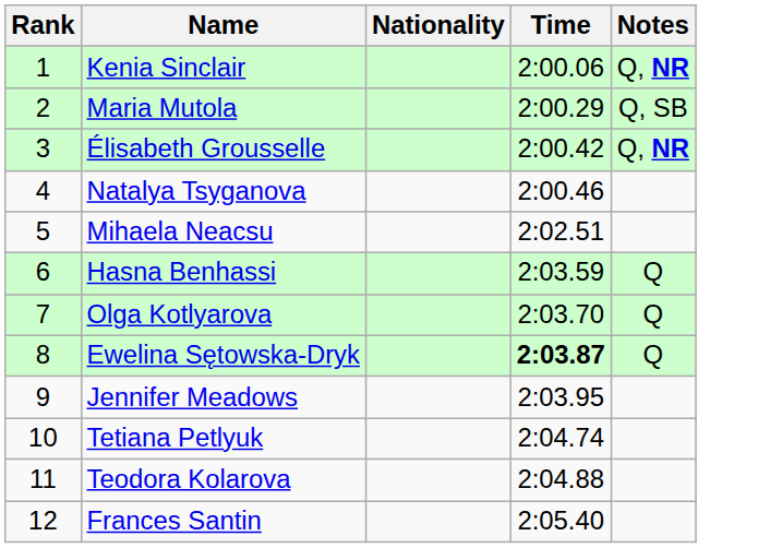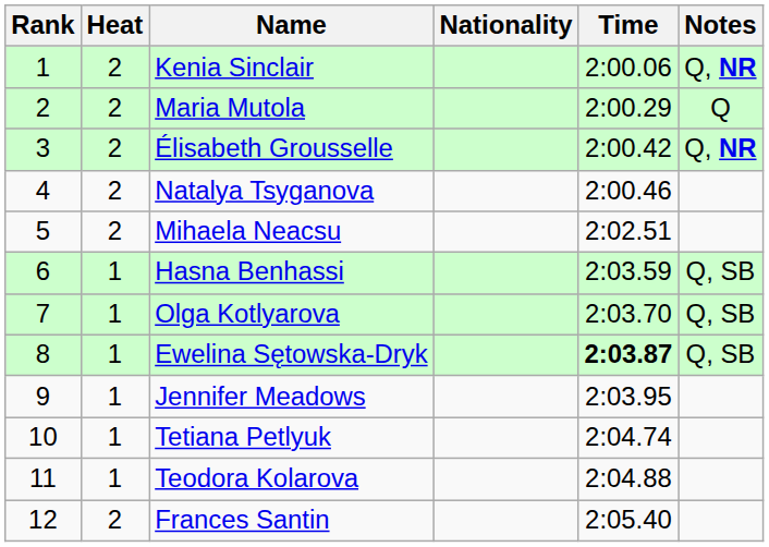+ column: Heat | 2 | 2 | 2 | 2 | 2 | 1 | 1 | 1 | 1 | 1 | 1 | 2
Maria Mutola | Notes: Q, SB -> Q
Hasna Benhassi | Notes: Q -> Q, SB
Olga Kotlyarova | Notes: Q -> Q, SB
Ewelina Sętowska-Dryk | Notes: Q -> Q, SB
